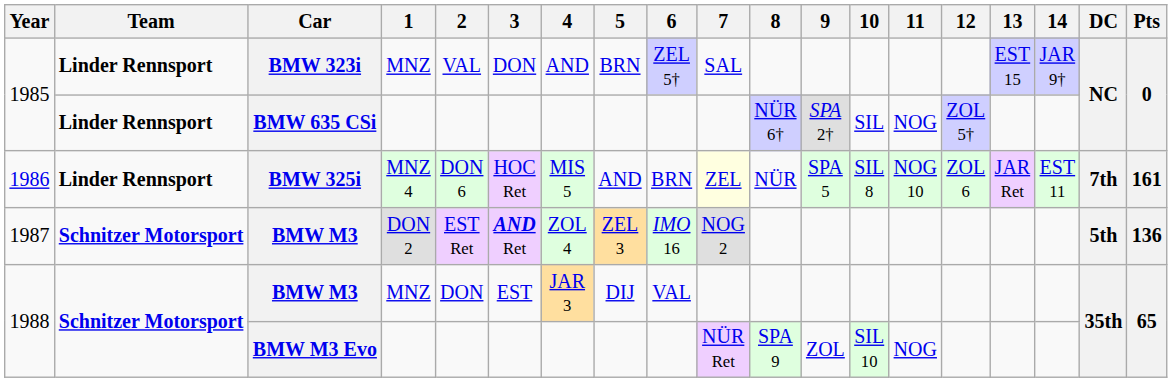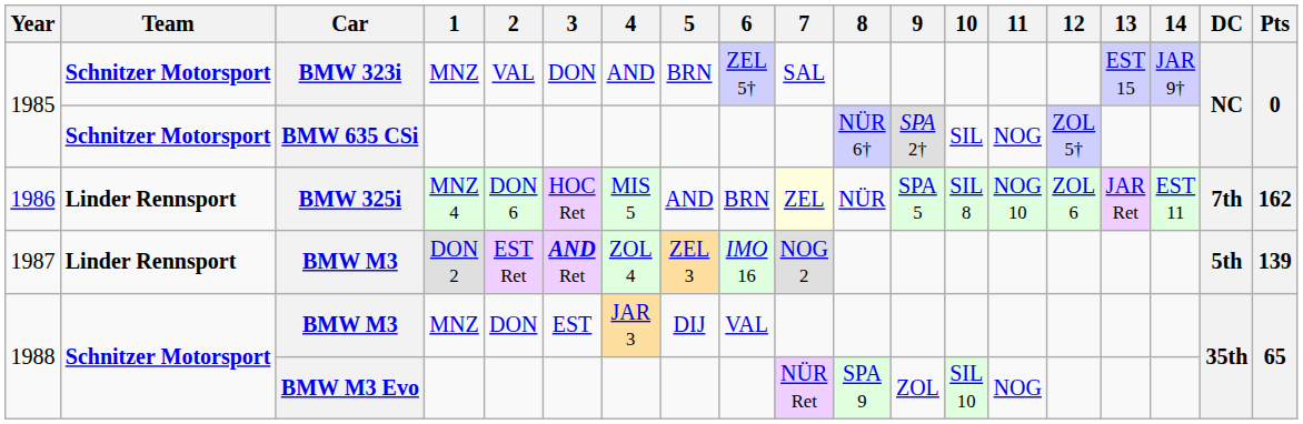BMW 323i | Team: Linder Rennsport -> Schnitzer Motorsport
BMW 635 CSi | Team: Linder Rennsport -> Schnitzer Motorsport
BMW 325i | Pts: 161 -> 162
1987 / BMW M3 | Team: Schnitzer Motorsport -> Linder Rennsport
1987 / BMW M3 | Pts: 136 -> 139
